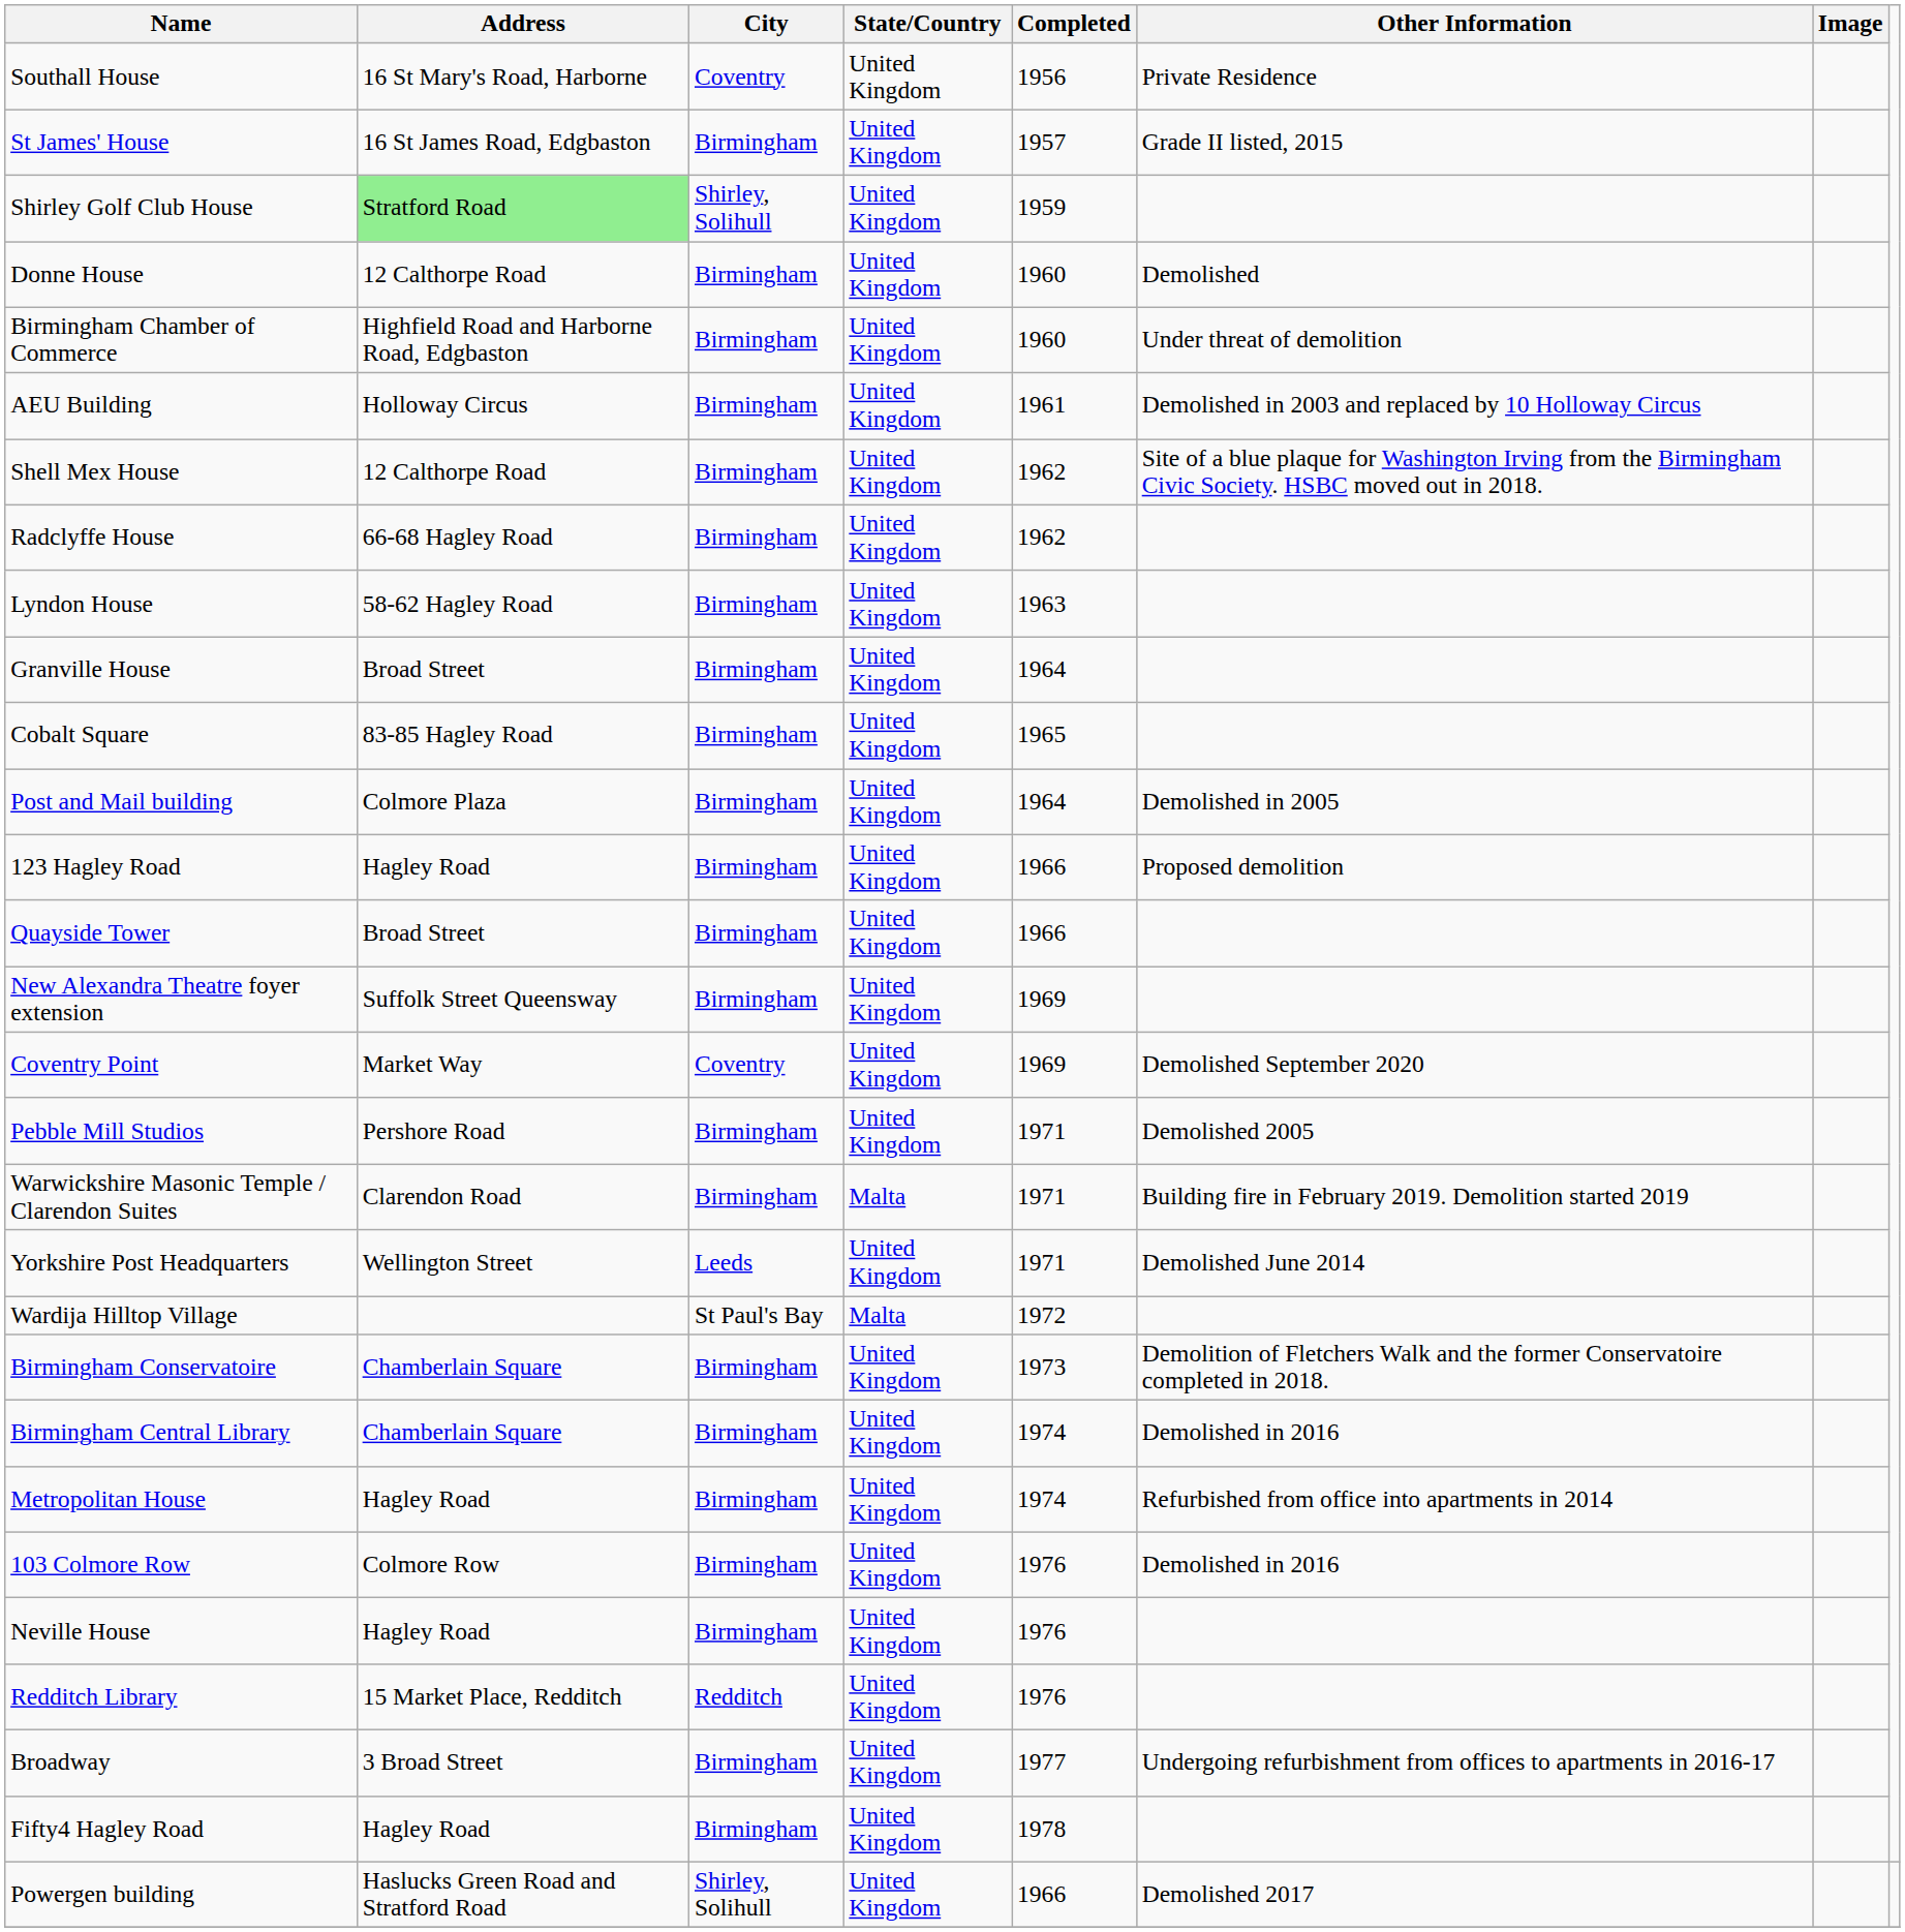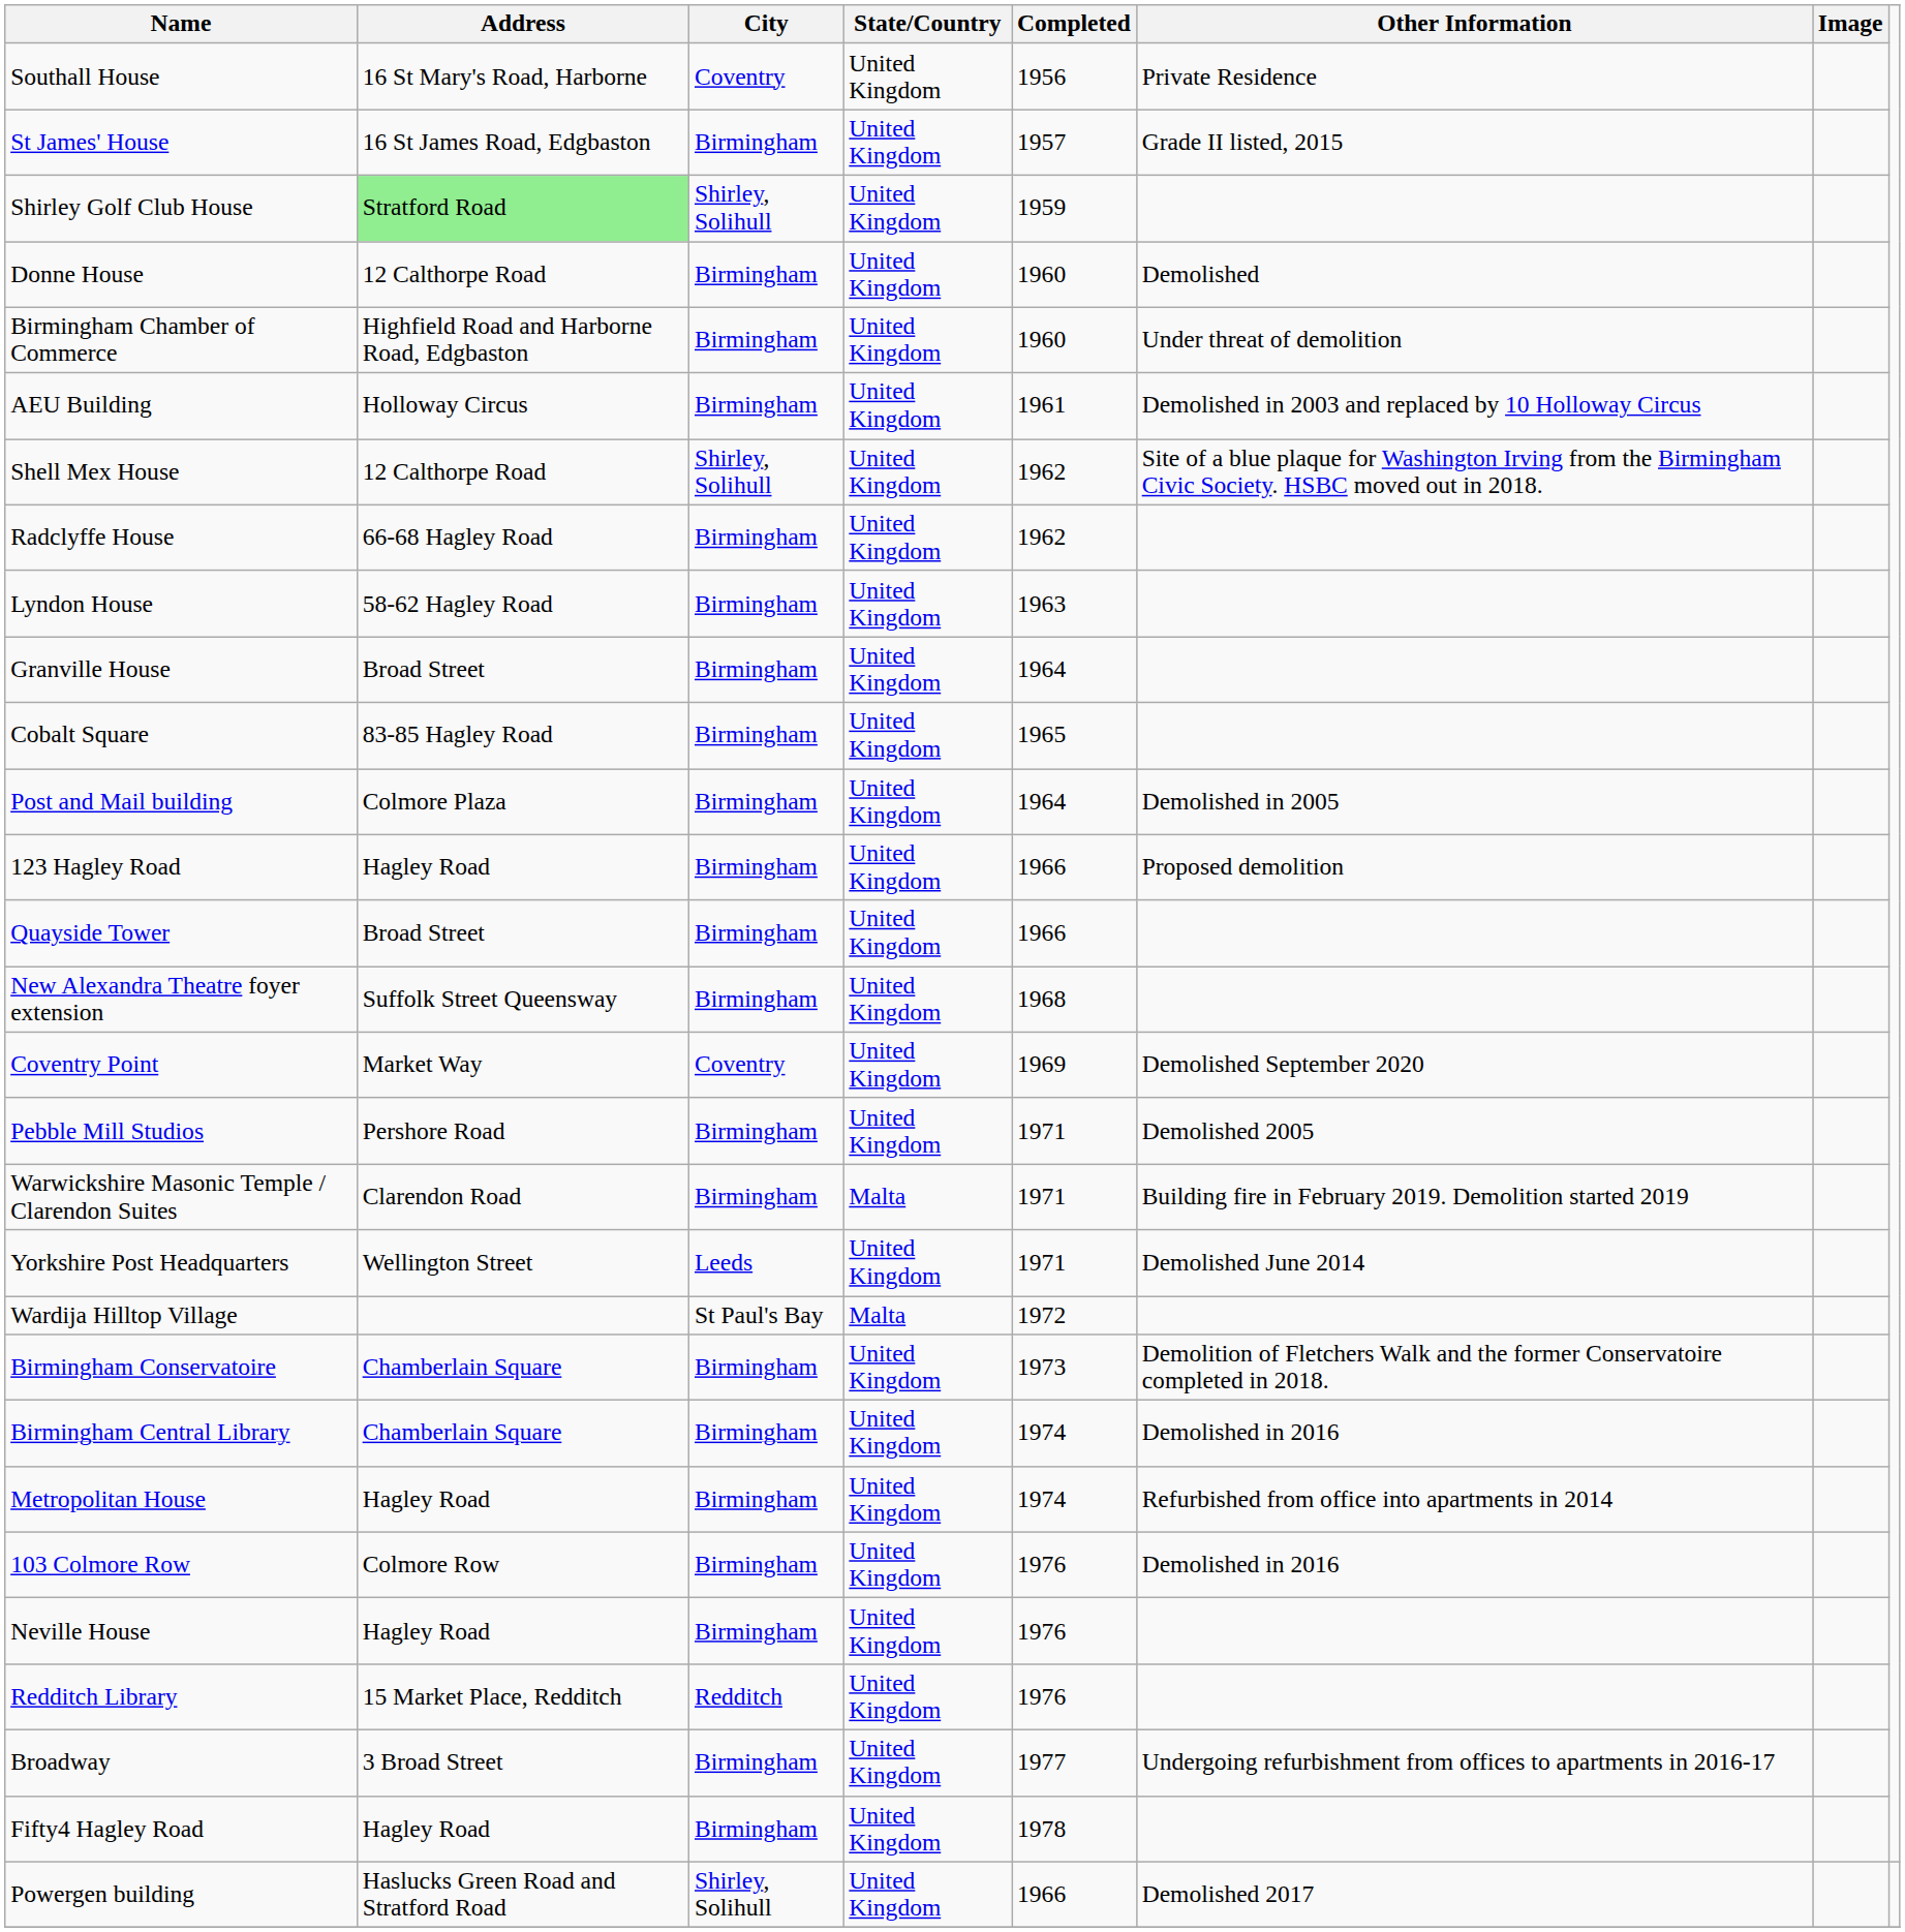Shell Mex House | City: Birmingham -> Shirley, Solihull
New Alexandra Theatre foyer extension | Completed: 1969 -> 1968
